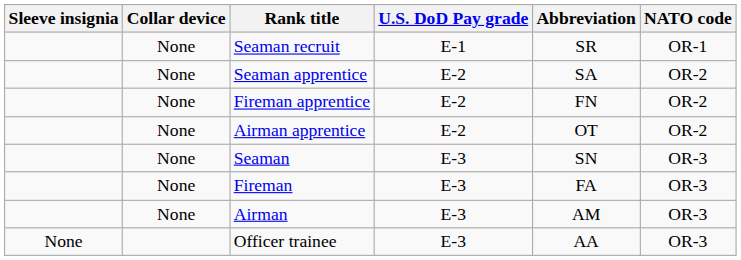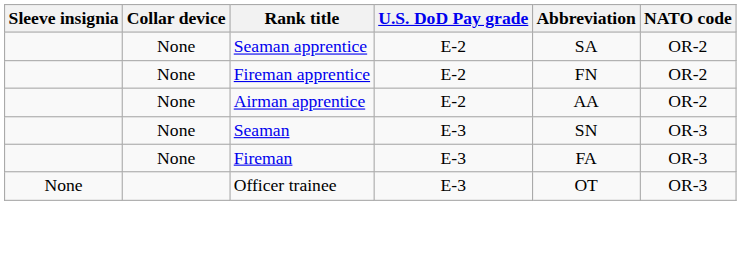- row: None | Seaman recruit | E-1 | SR | OR-1
Airman apprentice | Abbreviation: OT -> AA
- row: None | Airman | E-3 | AM | OR-3
Officer trainee | Abbreviation: AA -> OT
